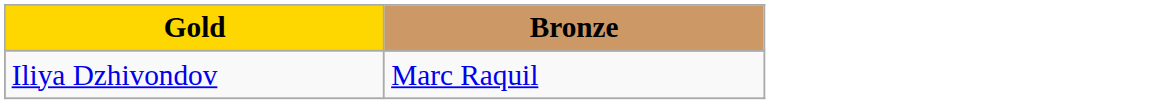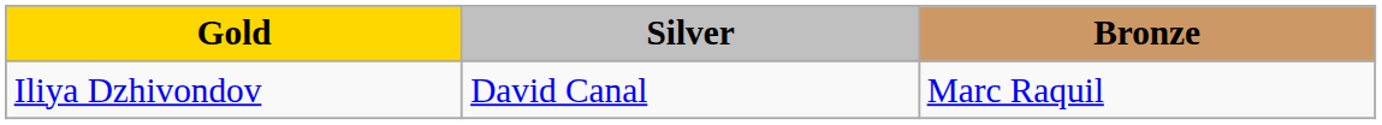+ column: Silver | David Canal
